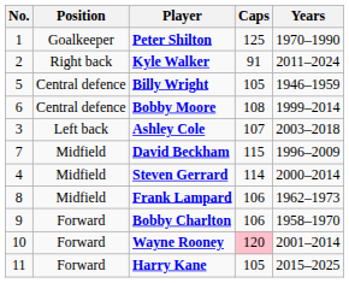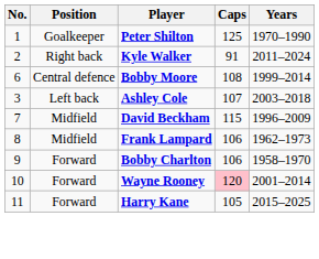- row: 5 | Central defence | Billy Wright | 105 | 1946–1959
- row: 4 | Midfield | Steven Gerrard | 114 | 2000–2014
